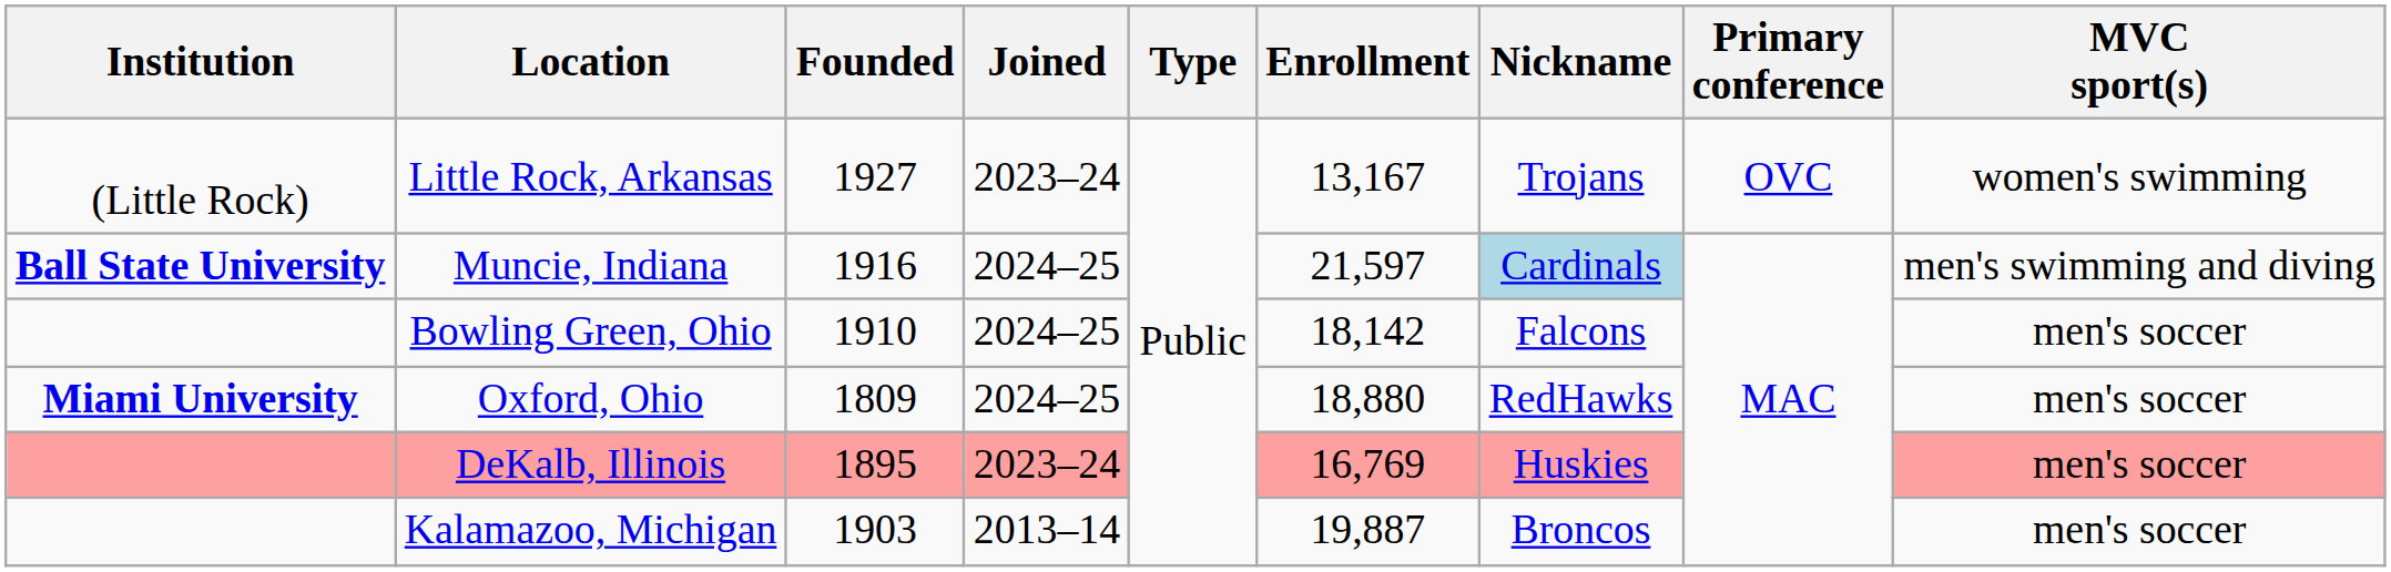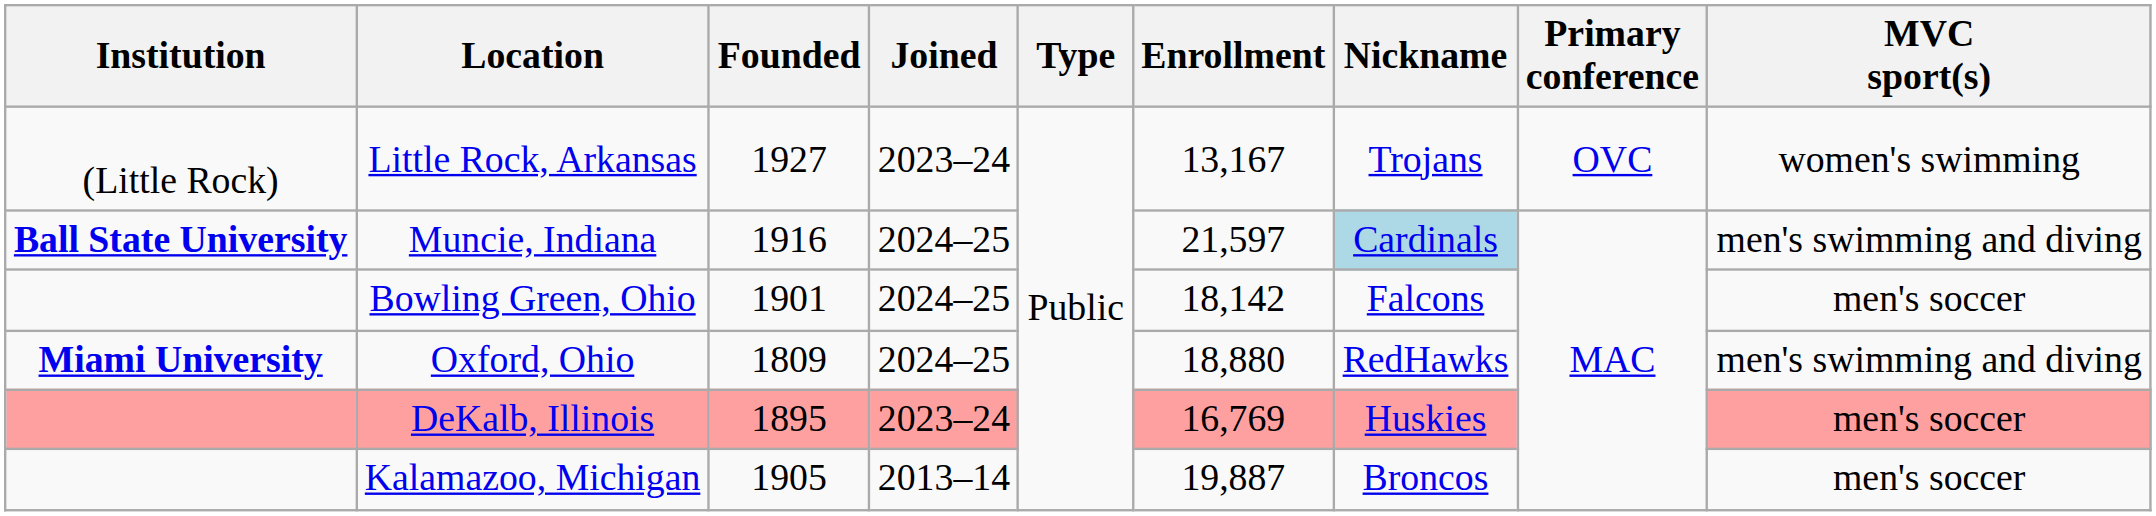Bowling Green, Ohio | Founded: 1910 -> 1901
Oxford, Ohio | MVC sport(s): men's soccer -> men's swimming and diving
Kalamazoo, Michigan | Founded: 1903 -> 1905
